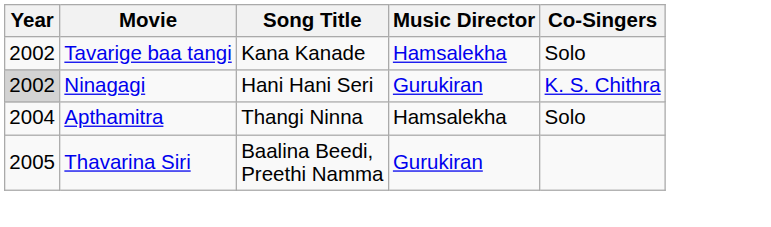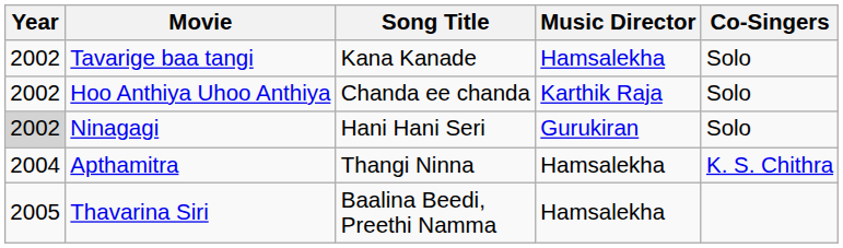+ row: 2002 | Hoo Anthiya Uhoo Anthiya | Chanda ee chanda | Karthik Raja | Solo
Ninagagi | Co-Singers: K. S. Chithra -> Solo
Apthamitra | Co-Singers: Solo -> K. S. Chithra
Thavarina Siri | Music Director: Gurukiran -> Hamsalekha
